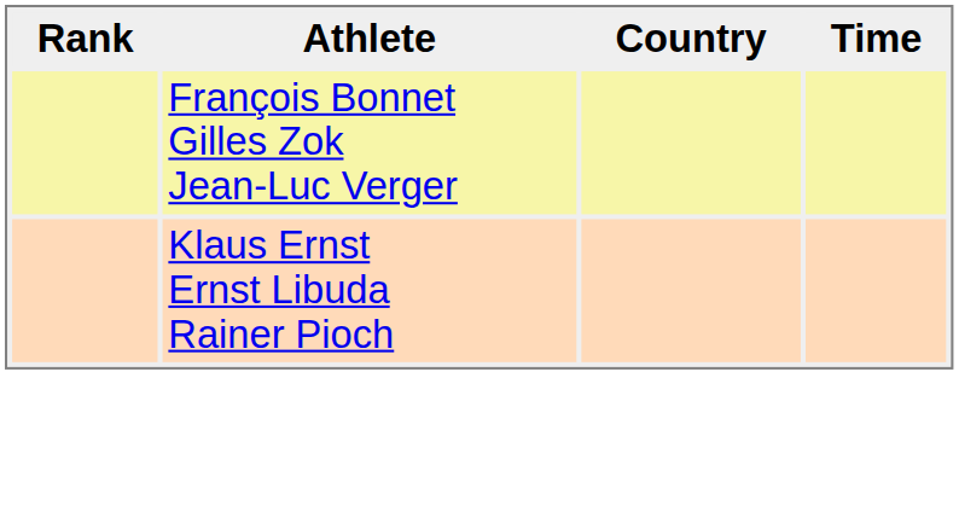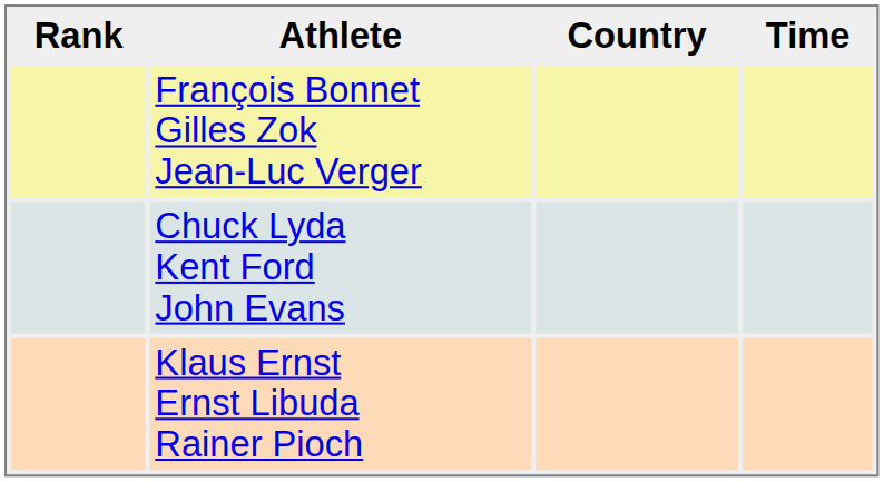+ row: Chuck Lyda Kent Ford John Evans
